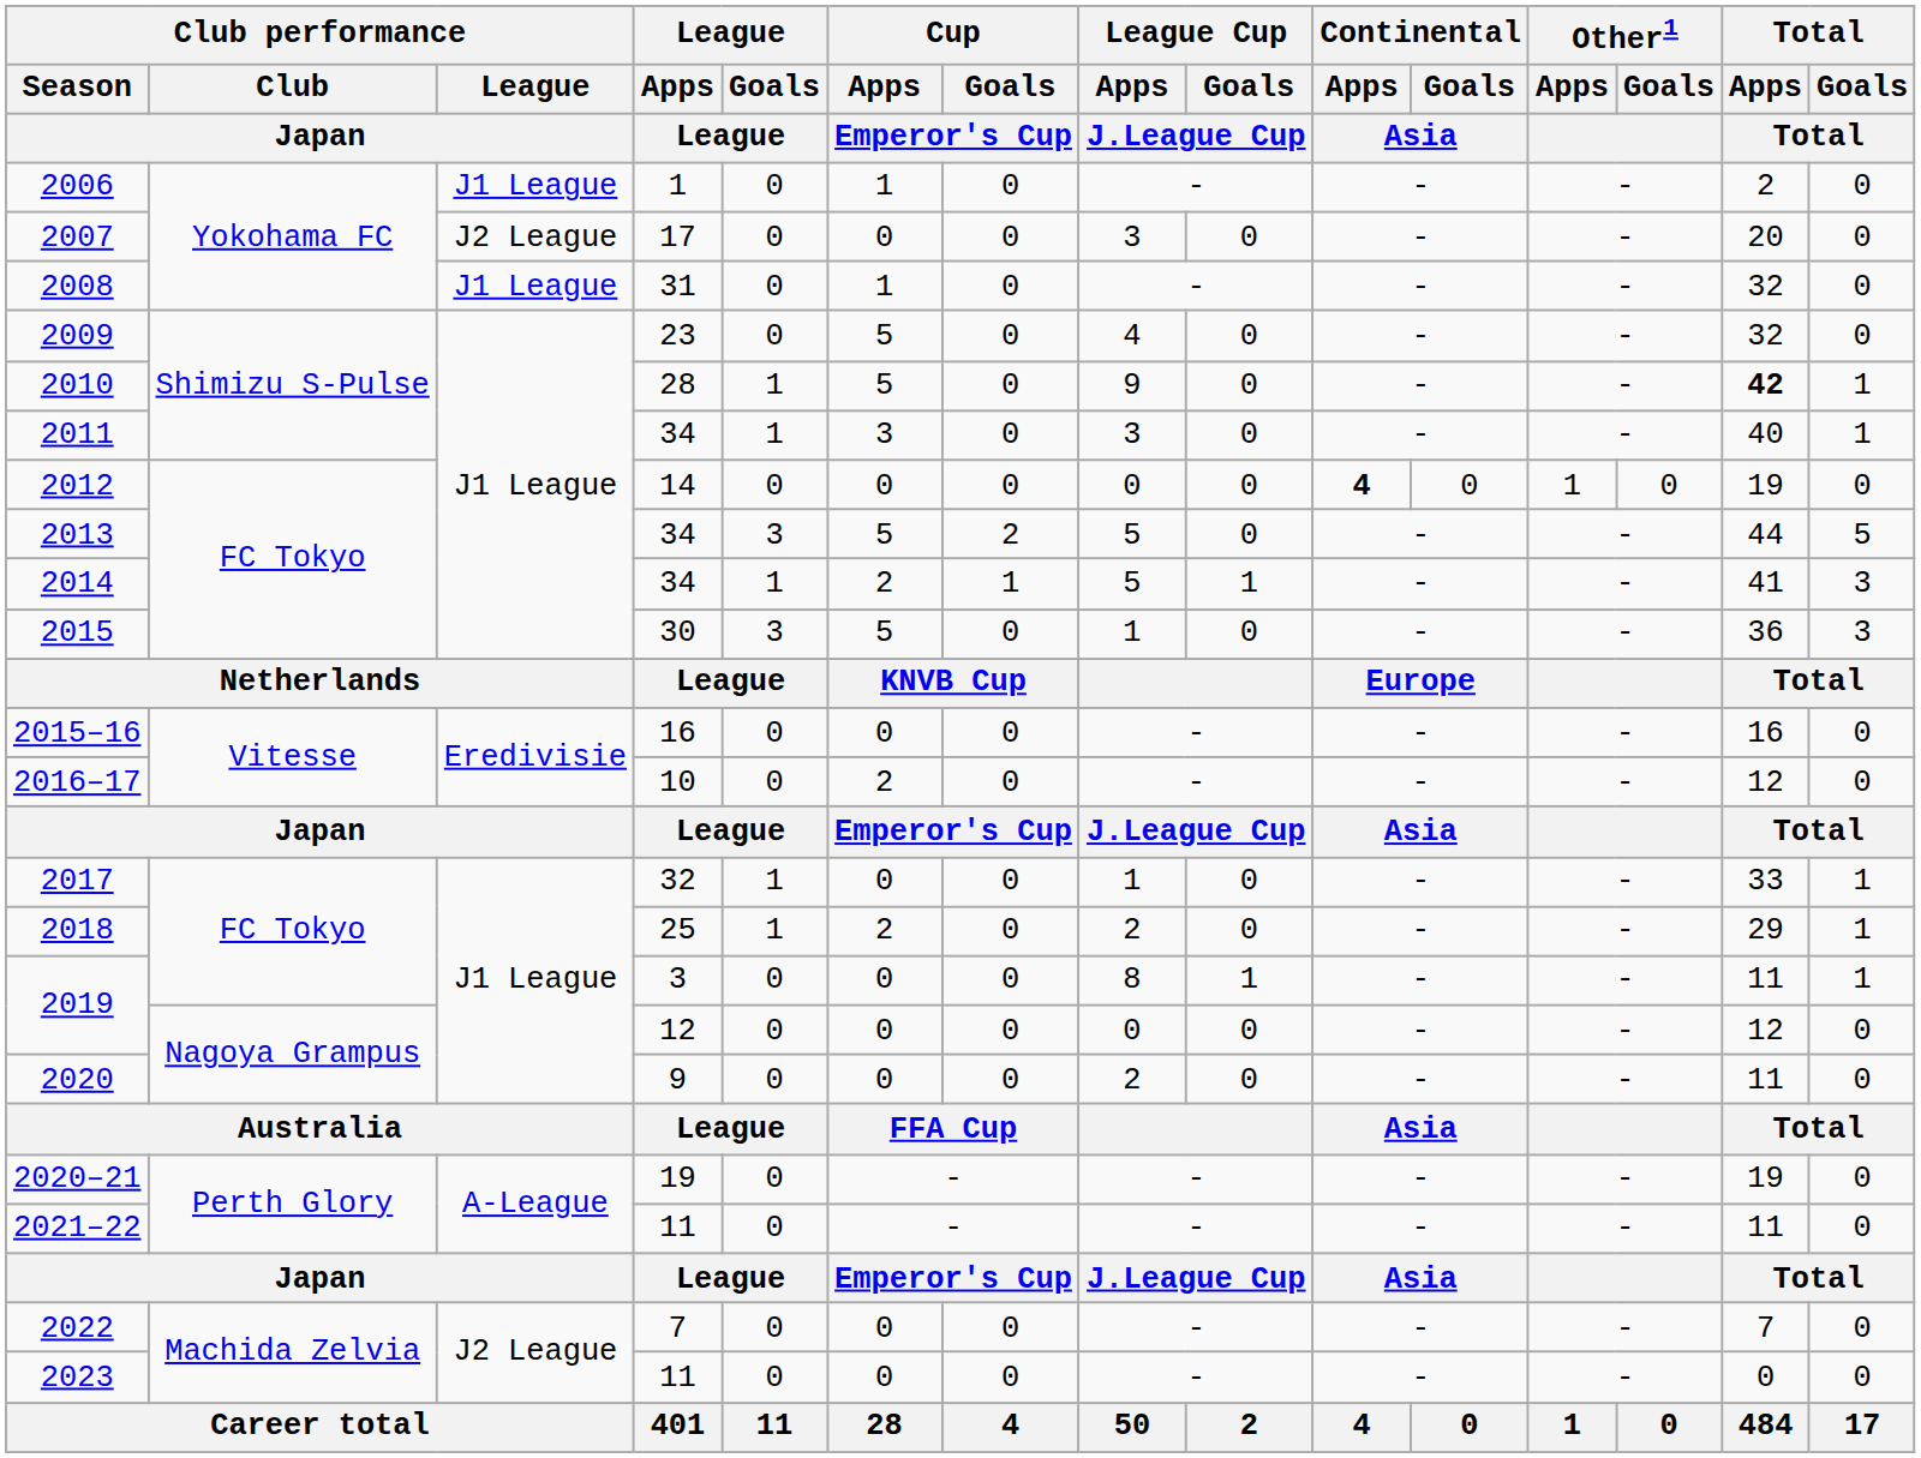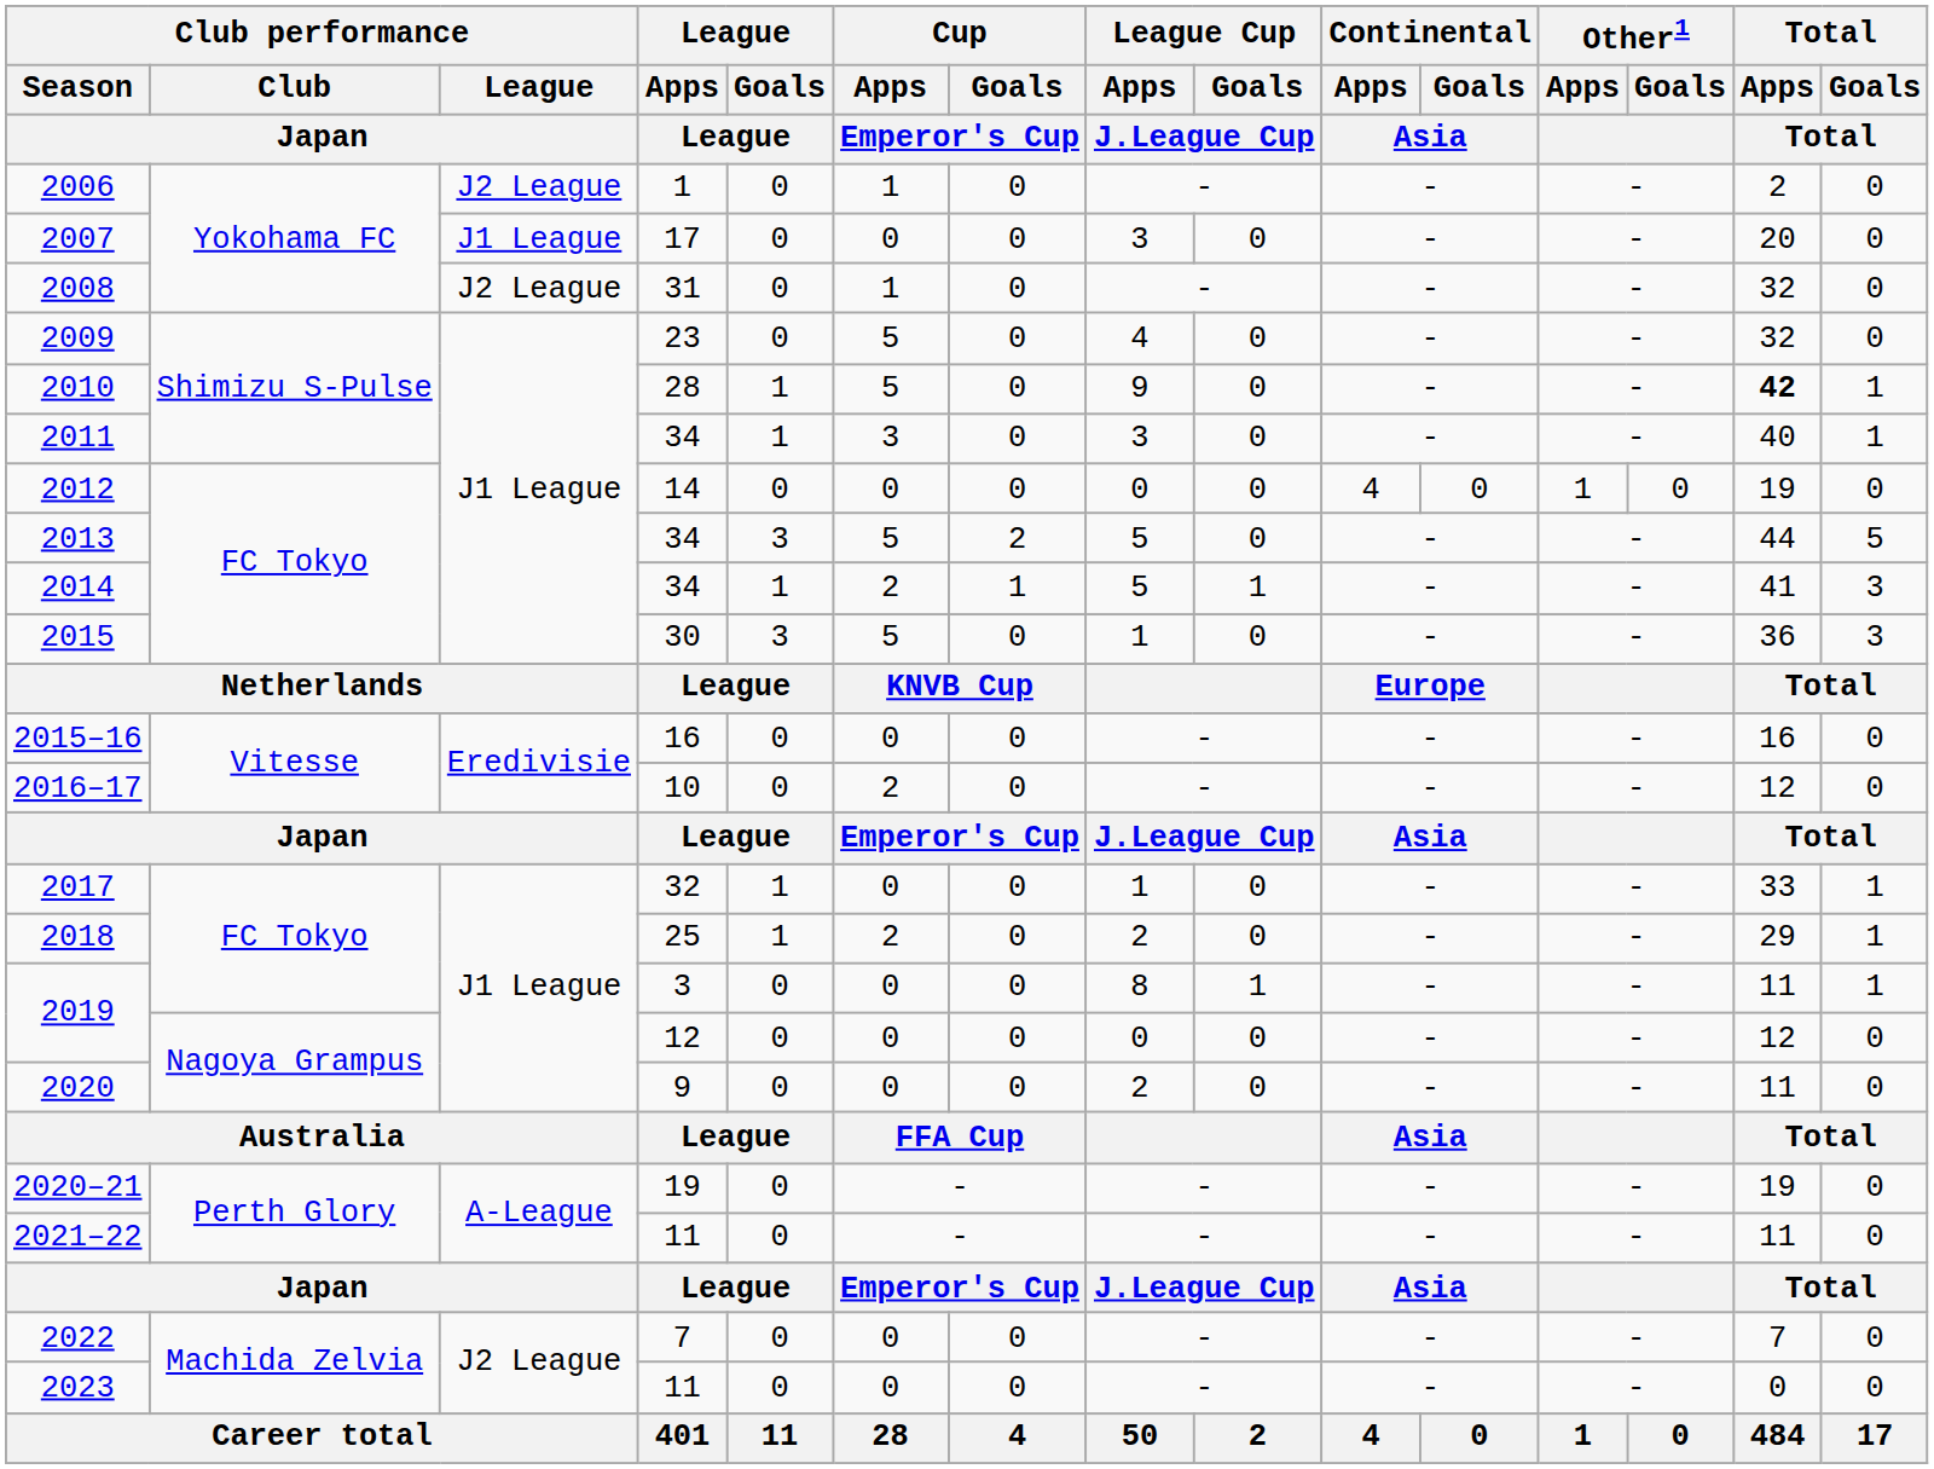2006 | Club performance / League / Japan: J1 League -> J2 League
2007 | Club performance / League / Japan: J2 League -> J1 League
2008 | Club performance / League / Japan: J1 League -> J2 League
2012 | Continental / Apps / Asia: bold -> normal
